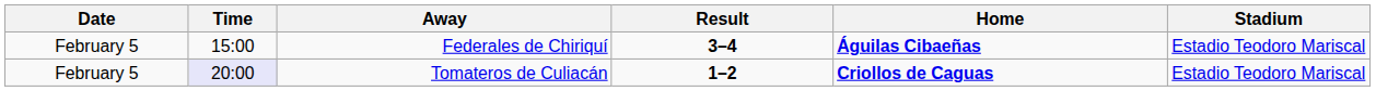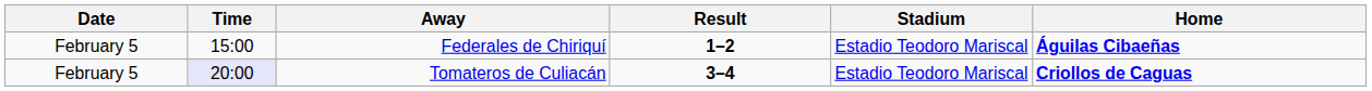columns swapped: Home <-> Stadium
Federales de Chiriquí | Result: 3–4 -> 1–2
Tomateros de Culiacán | Result: 1–2 -> 3–4
